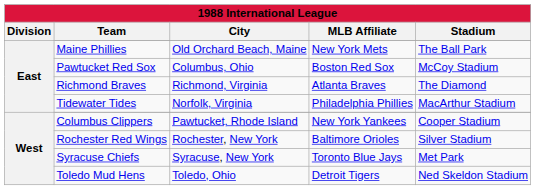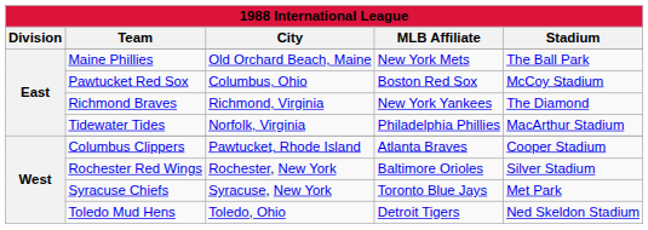Richmond Braves | MLB Affiliate: Atlanta Braves -> New York Yankees
Columbus Clippers | MLB Affiliate: New York Yankees -> Atlanta Braves
